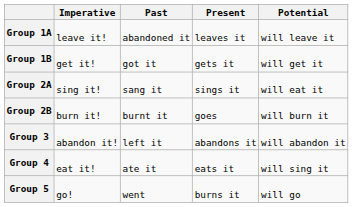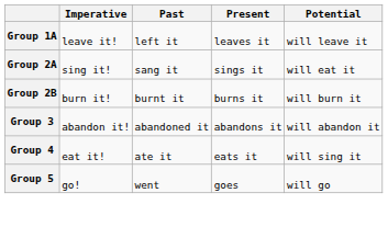Group 1A | Past: abandoned it -> left it
- row: Group 1B | get it! | got it | gets it | will get it
Group 2B | Present: goes -> burns it
Group 3 | Past: left it -> abandoned it
Group 5 | Present: burns it -> goes
